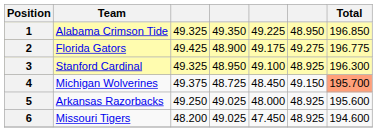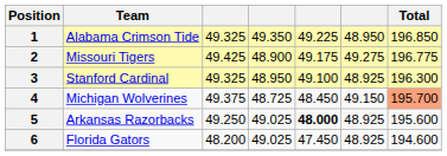2 | Team: Florida Gators -> Missouri Tigers
5 | column 5: normal -> bold
6 | Team: Missouri Tigers -> Florida Gators
